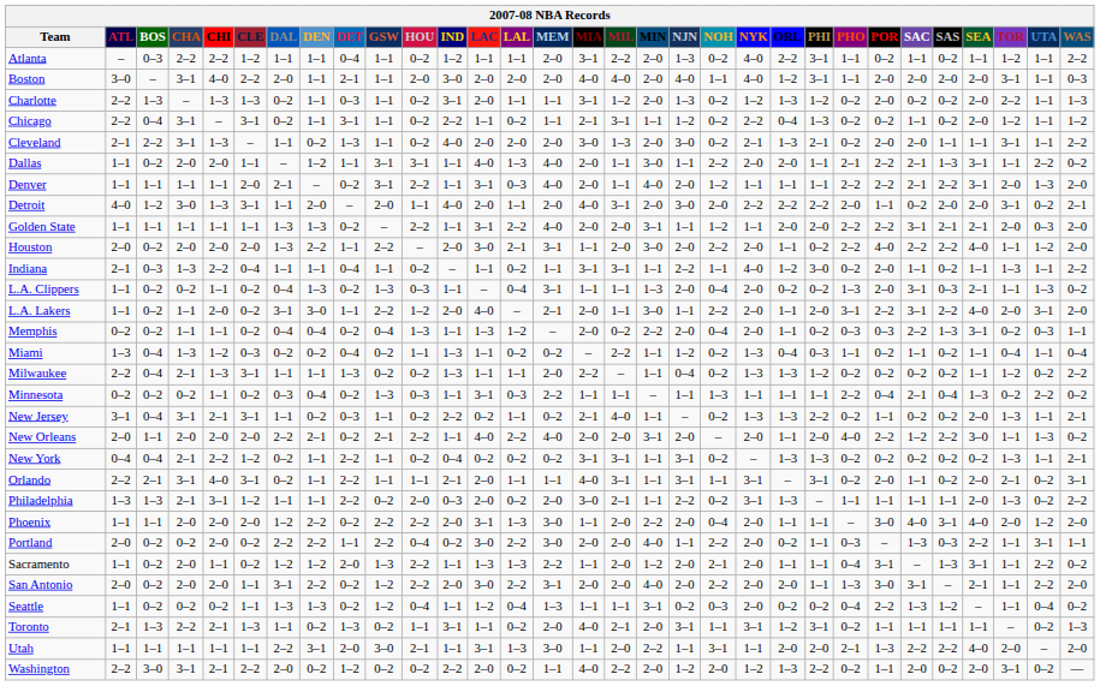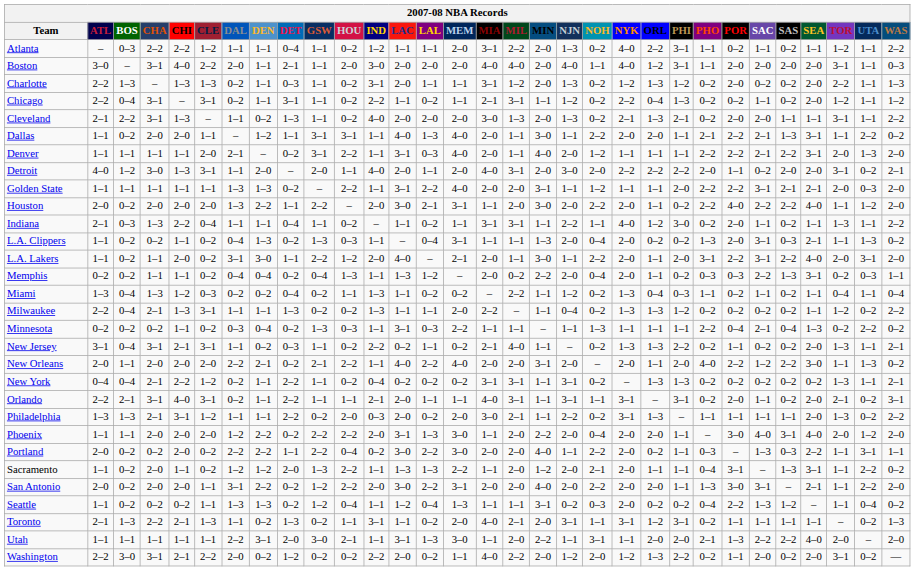Cleveland | NJN: 3–0 -> 1–3
Golden State | ORL: 2–0 -> 1–1
Phoenix | ORL: 1–1 -> 2–0
